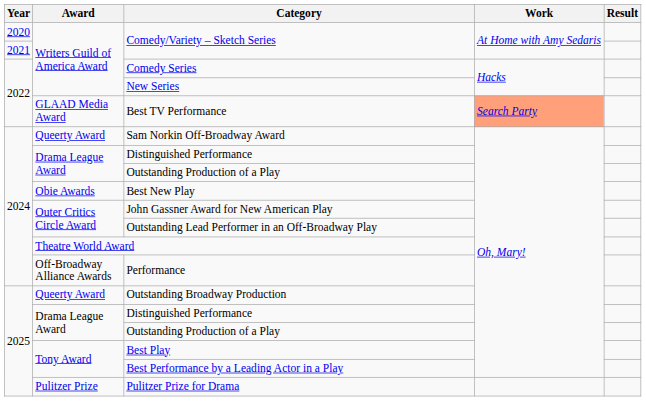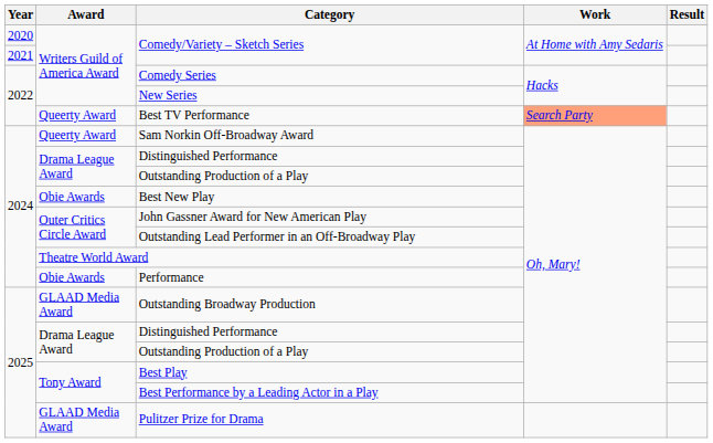Best TV Performance | Award: GLAAD Media Award -> Queerty Award
Performance | Award: Off-Broadway Alliance Awards -> Obie Awards
Outstanding Broadway Production | Award: Queerty Award -> GLAAD Media Award
Pulitzer Prize for Drama | Award: Pulitzer Prize -> GLAAD Media Award
